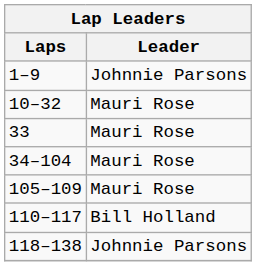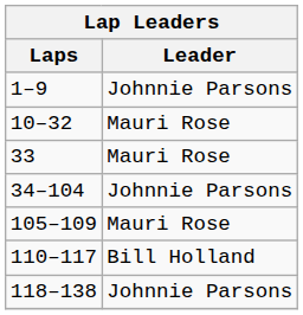34–104 | Leader: Mauri Rose -> Johnnie Parsons
